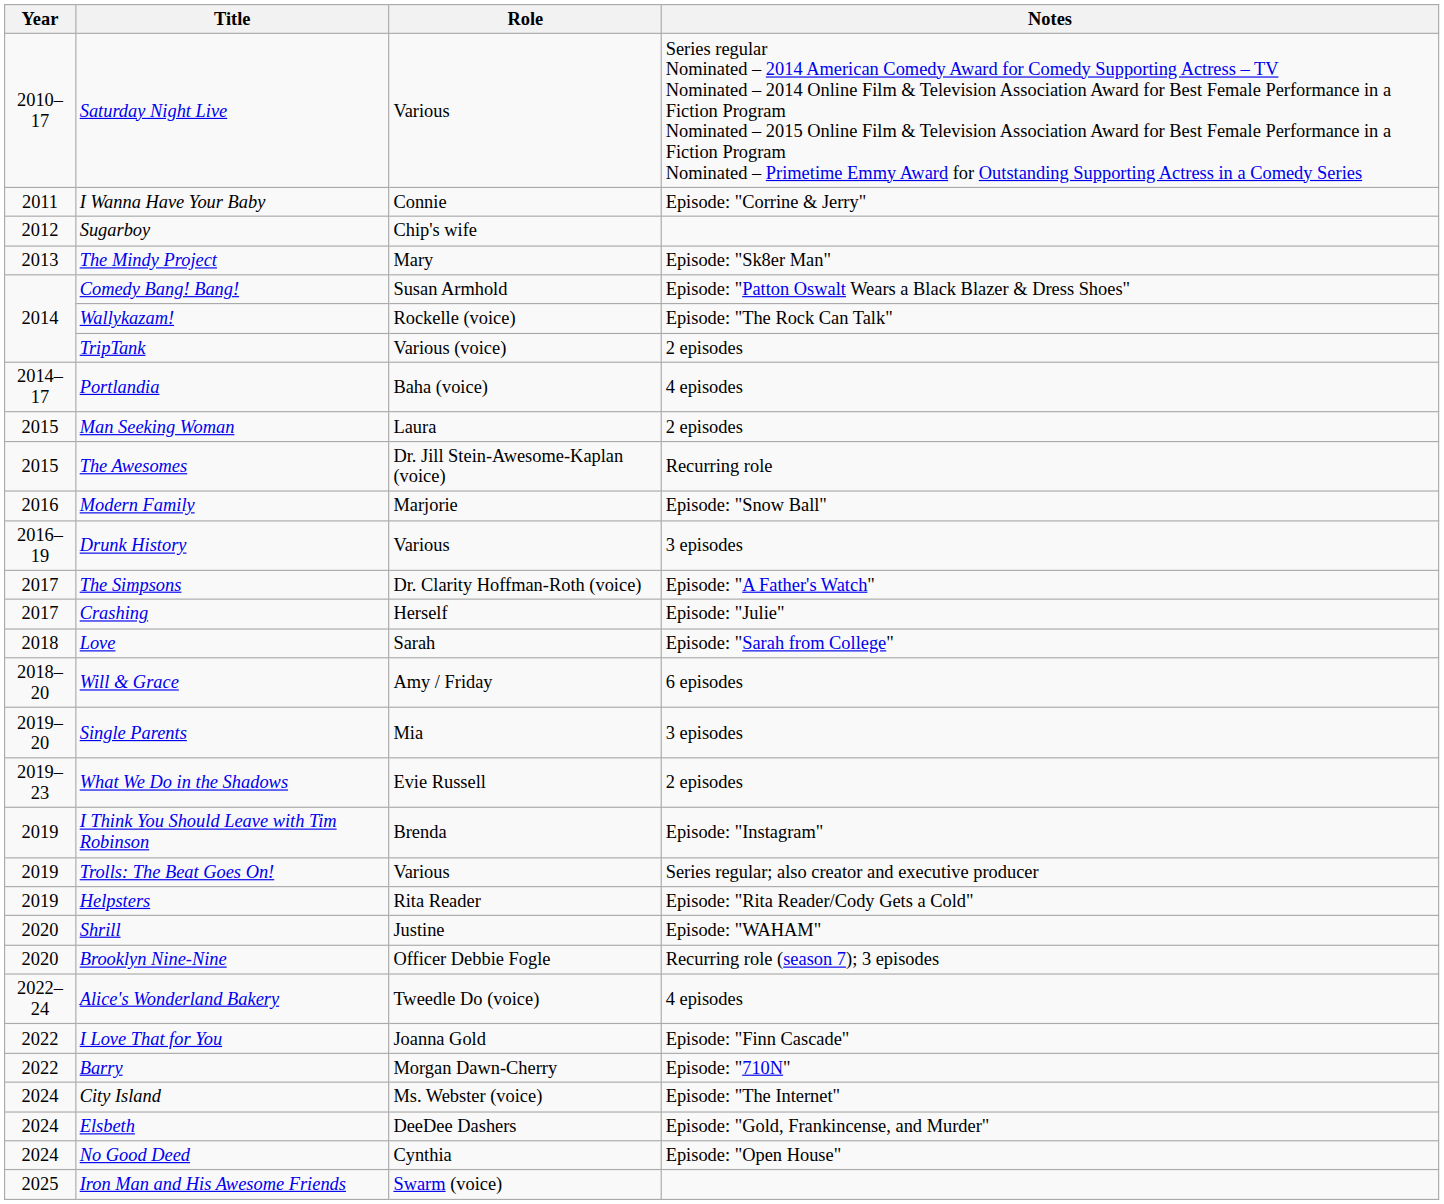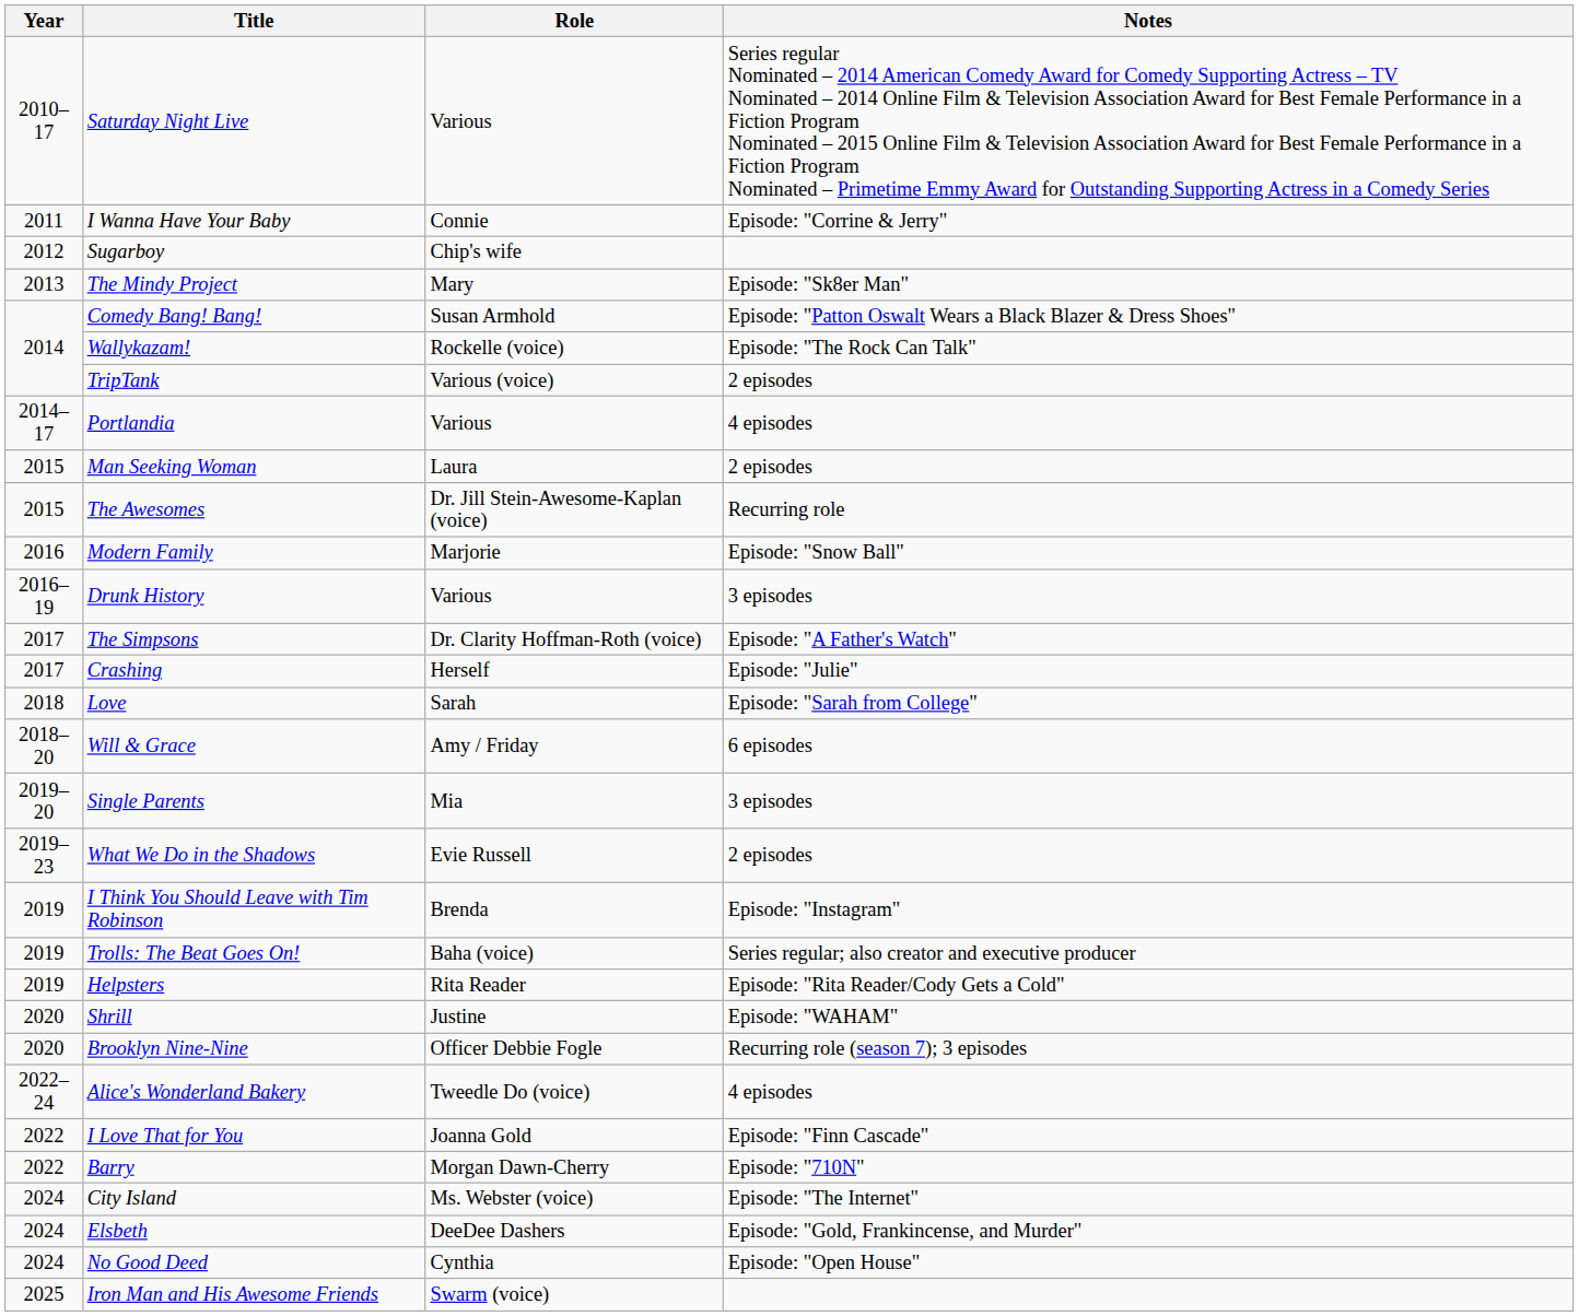Portlandia | Role: Baha (voice) -> Various
Trolls: The Beat Goes On! | Role: Various -> Baha (voice)
